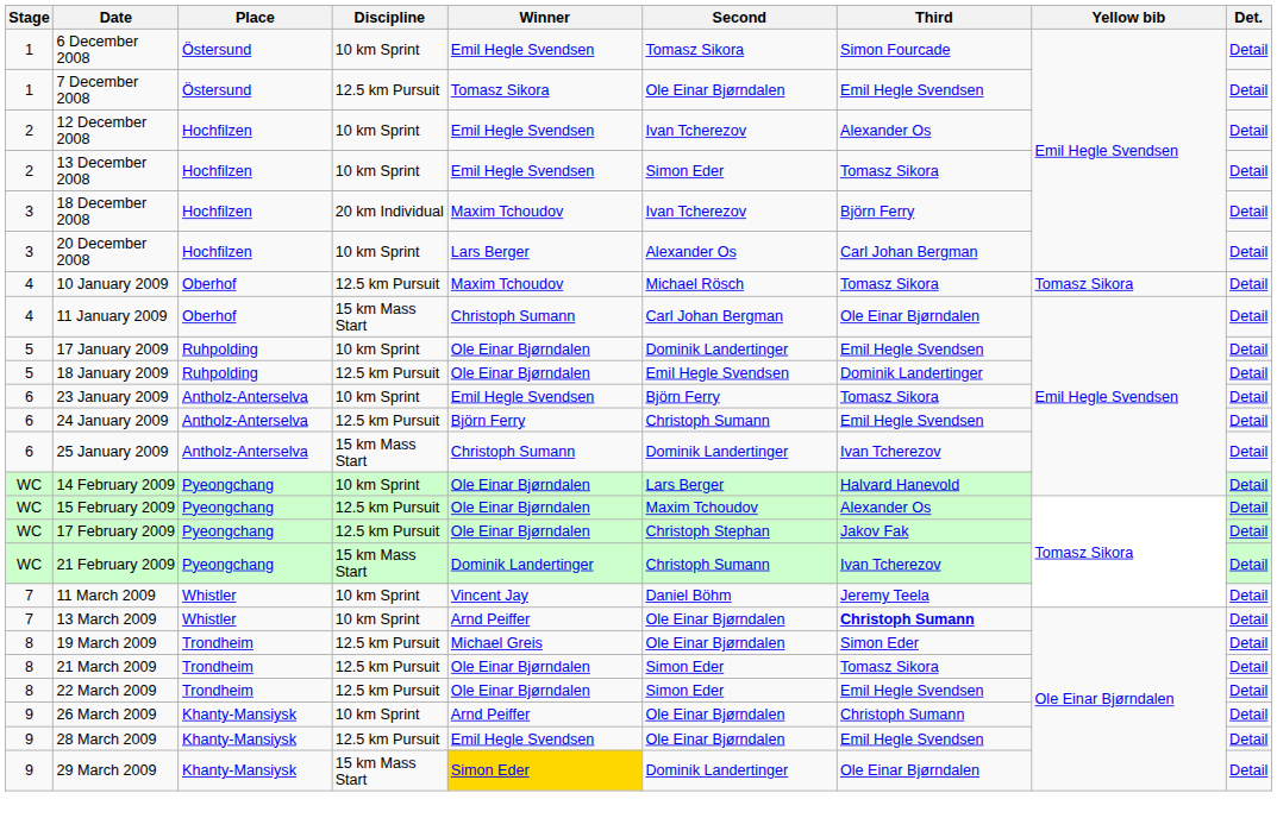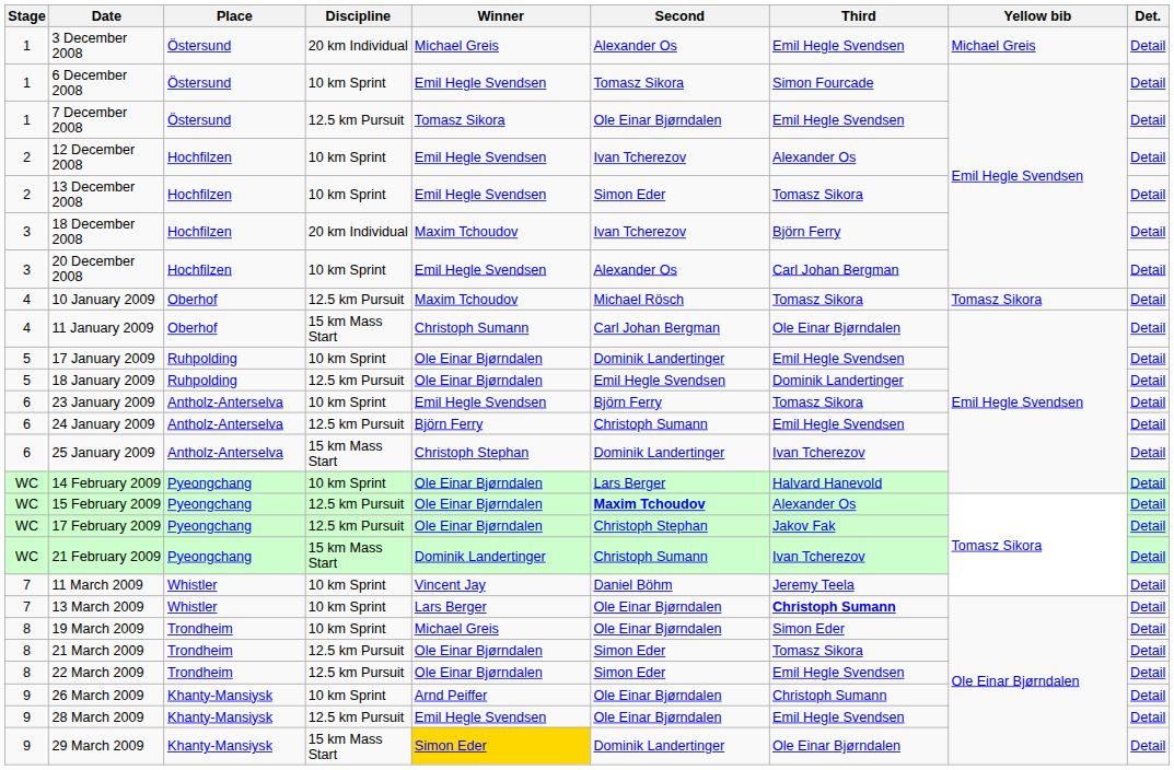+ row: 1 | 3 December 2008 | Östersund | 20 km Individual | Michael Greis | Alexander Os | Emil Hegle Svendsen | Michael Greis | Detail
20 December 2008 | Winner: Lars Berger -> Emil Hegle Svendsen
25 January 2009 | Winner: Christoph Sumann -> Christoph Stephan
15 February 2009 | Second: normal -> bold
13 March 2009 | Winner: Arnd Peiffer -> Lars Berger
19 March 2009 | Discipline: 12.5 km Pursuit -> 10 km Sprint
